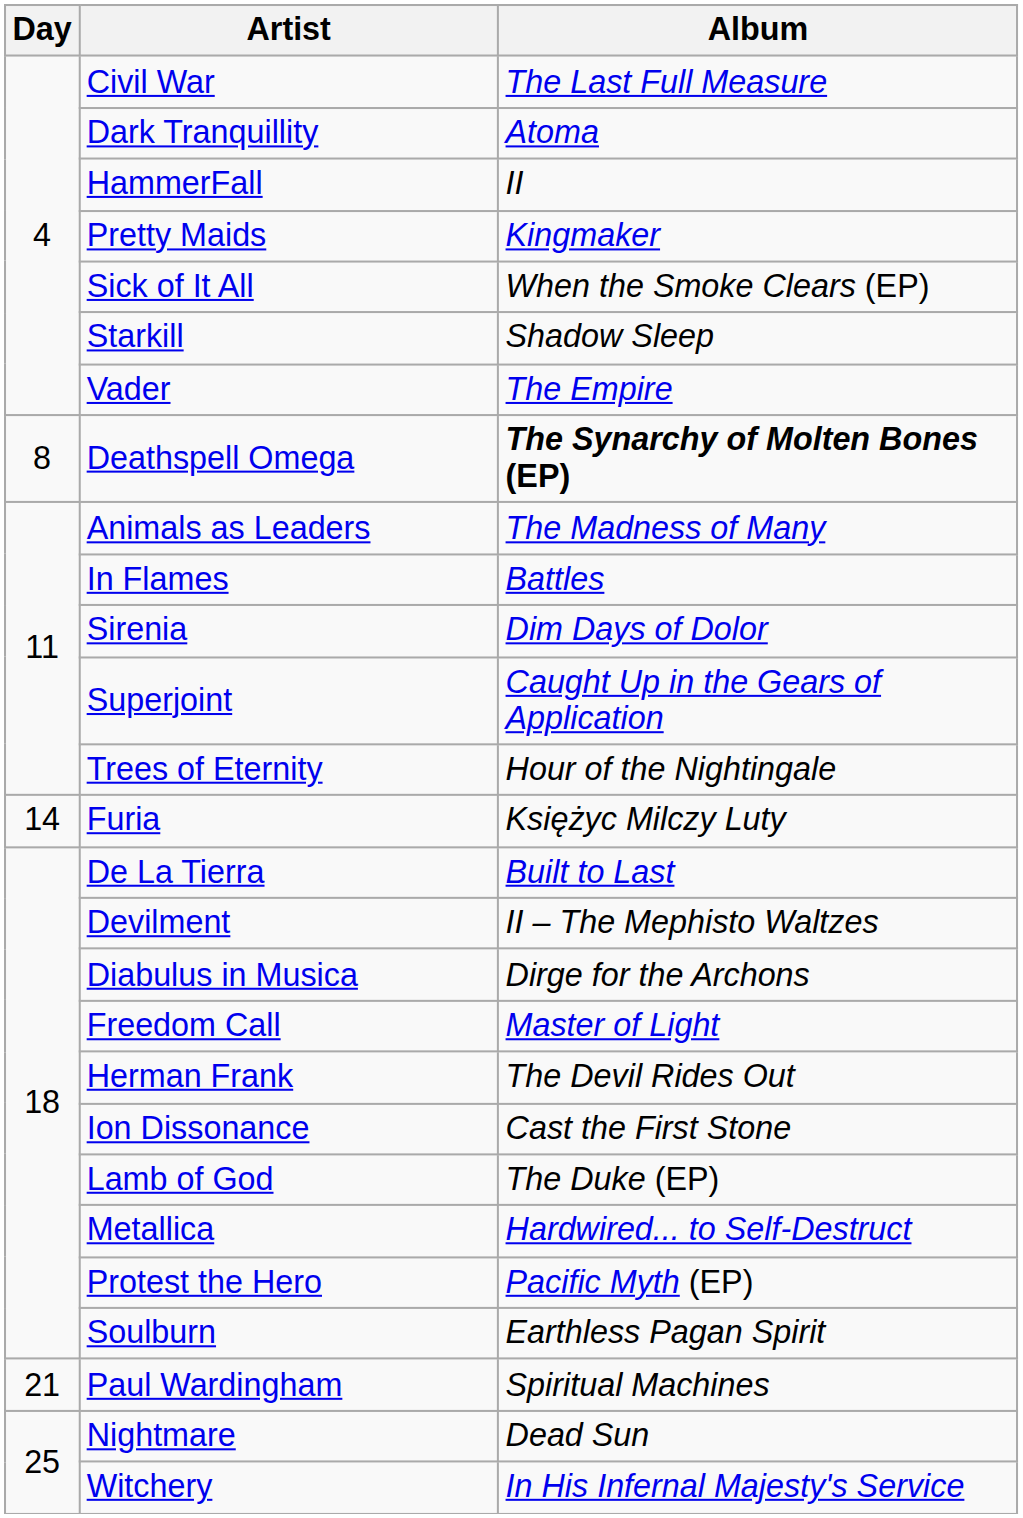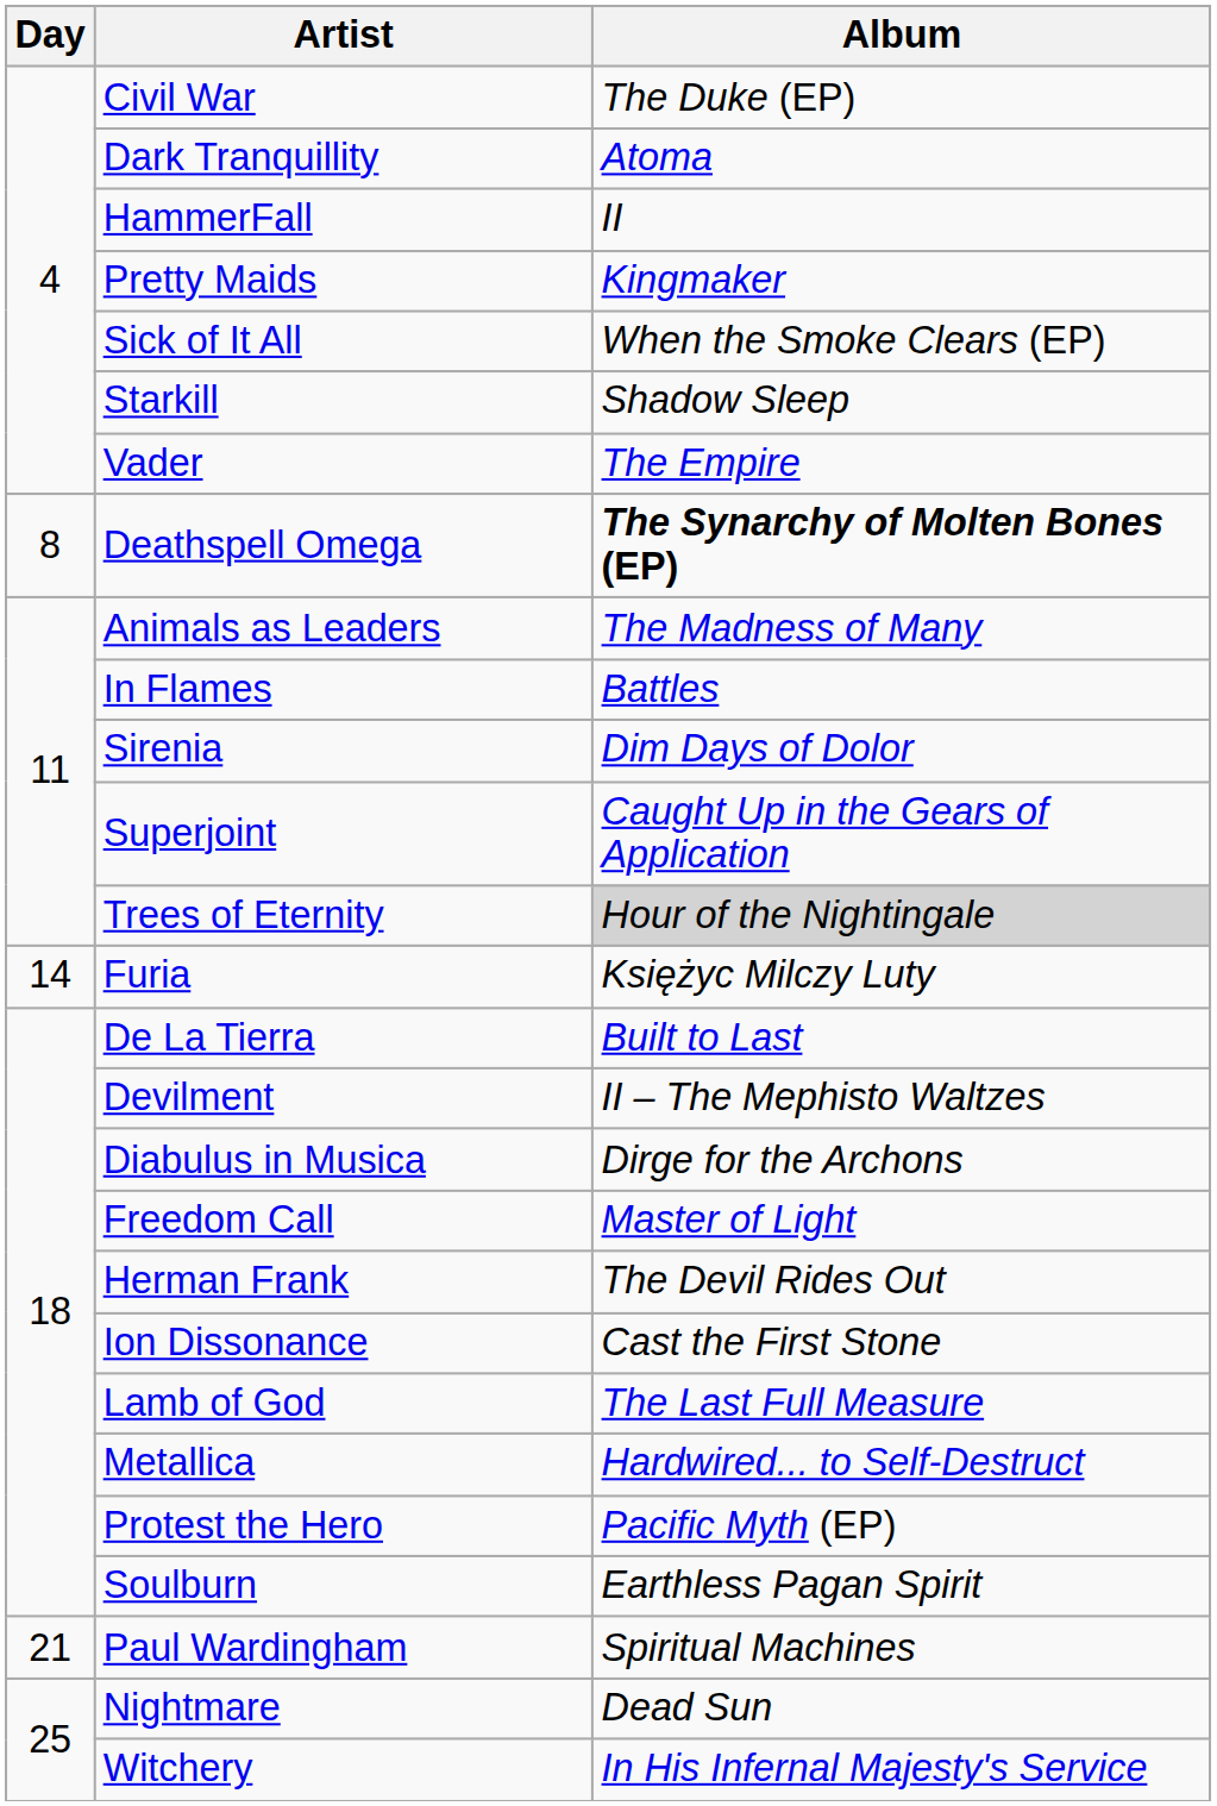Civil War | Album: The Last Full Measure -> The Duke (EP)
Trees of Eternity | Album: no background -> lightgrey background
Lamb of God | Album: The Duke (EP) -> The Last Full Measure
